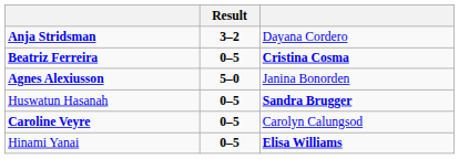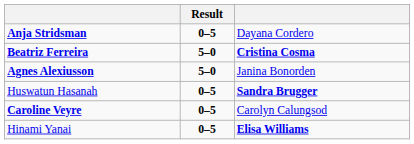Anja Stridsman | Result: 3–2 -> 0–5
Beatriz Ferreira | Result: 0–5 -> 5–0
